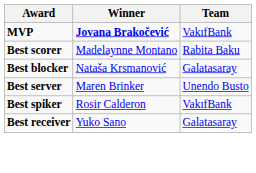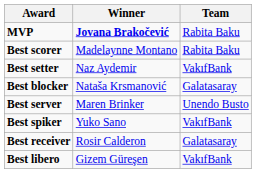MVP | Team: VakıfBank -> Rabita Baku
+ row: Best setter | Naz Aydemir | VakıfBank
Best spiker | Winner: Rosir Calderon -> Yuko Sano
Best receiver | Winner: Yuko Sano -> Rosir Calderon
+ row: Best libero | Gizem Güreşen | VakıfBank
